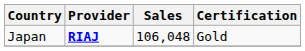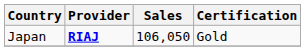Japan | Sales: 106,048 -> 106,050
